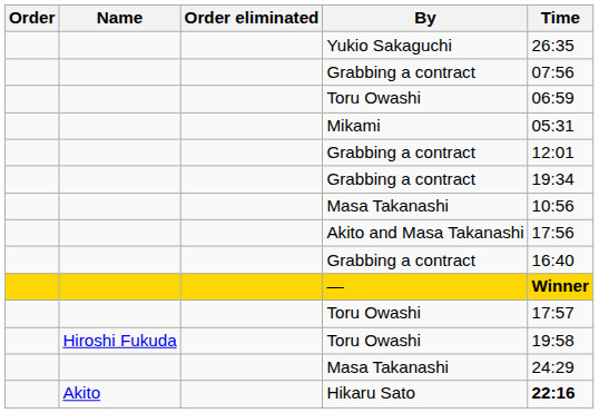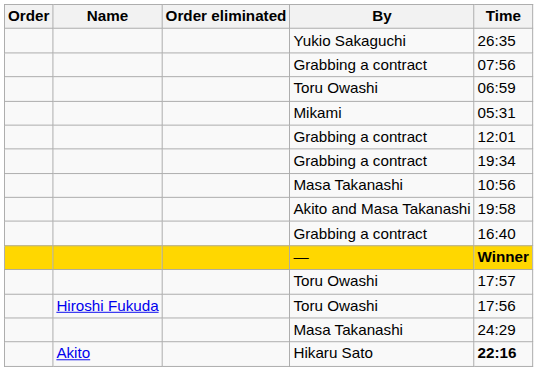Akito and Masa Takanashi | Time: 17:56 -> 19:58
Hiroshi Fukuda / Toru Owashi | Time: 19:58 -> 17:56
